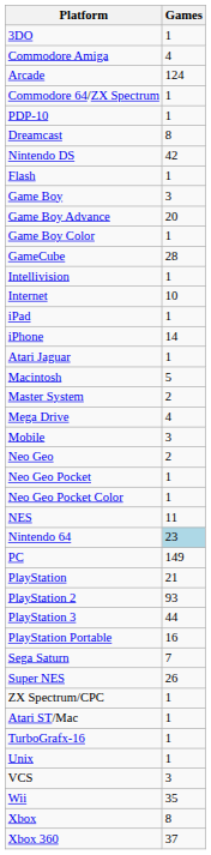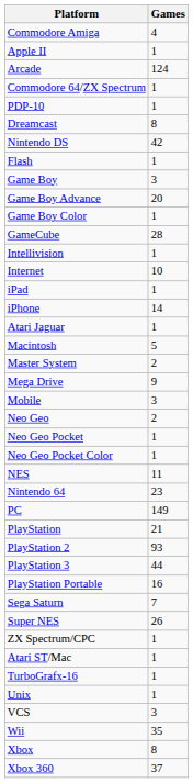- row: 3DO | 1
+ row: Apple II | 1
Mega Drive | Games: 4 -> 9
Nintendo 64 | Games: lightblue background -> no background
